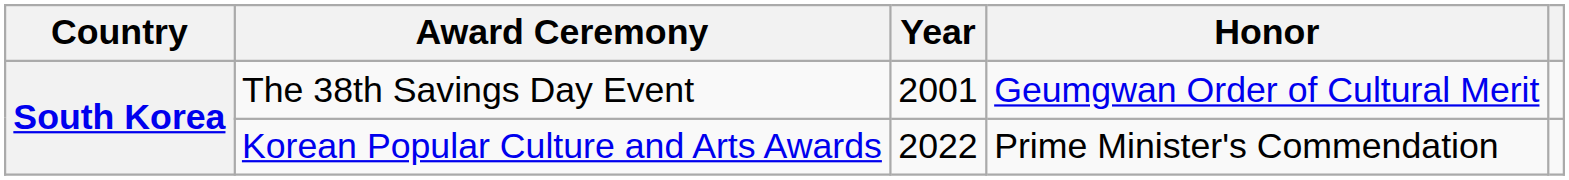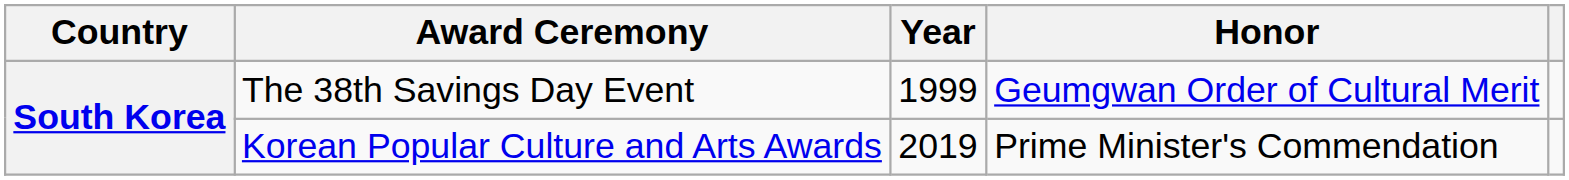The 38th Savings Day Event | Year: 2001 -> 1999
Korean Popular Culture and Arts Awards | Year: 2022 -> 2019
